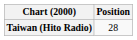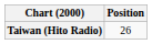Taiwan (Hito Radio) | Position: 28 -> 26
